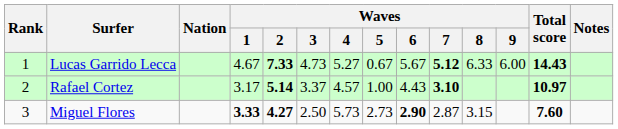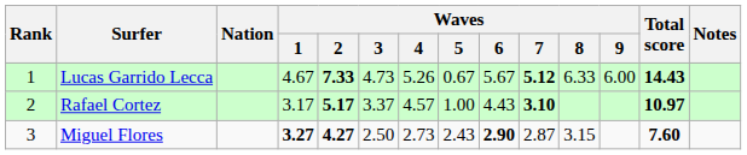Lucas Garrido Lecca | Waves / 4: 5.27 -> 5.26
Rafael Cortez | Waves / 2: 5.14 -> 5.17
Miguel Flores | Waves / 1: 3.33 -> 3.27
Miguel Flores | Waves / 4: 5.73 -> 2.73
Miguel Flores | Waves / 5: 2.73 -> 2.43
